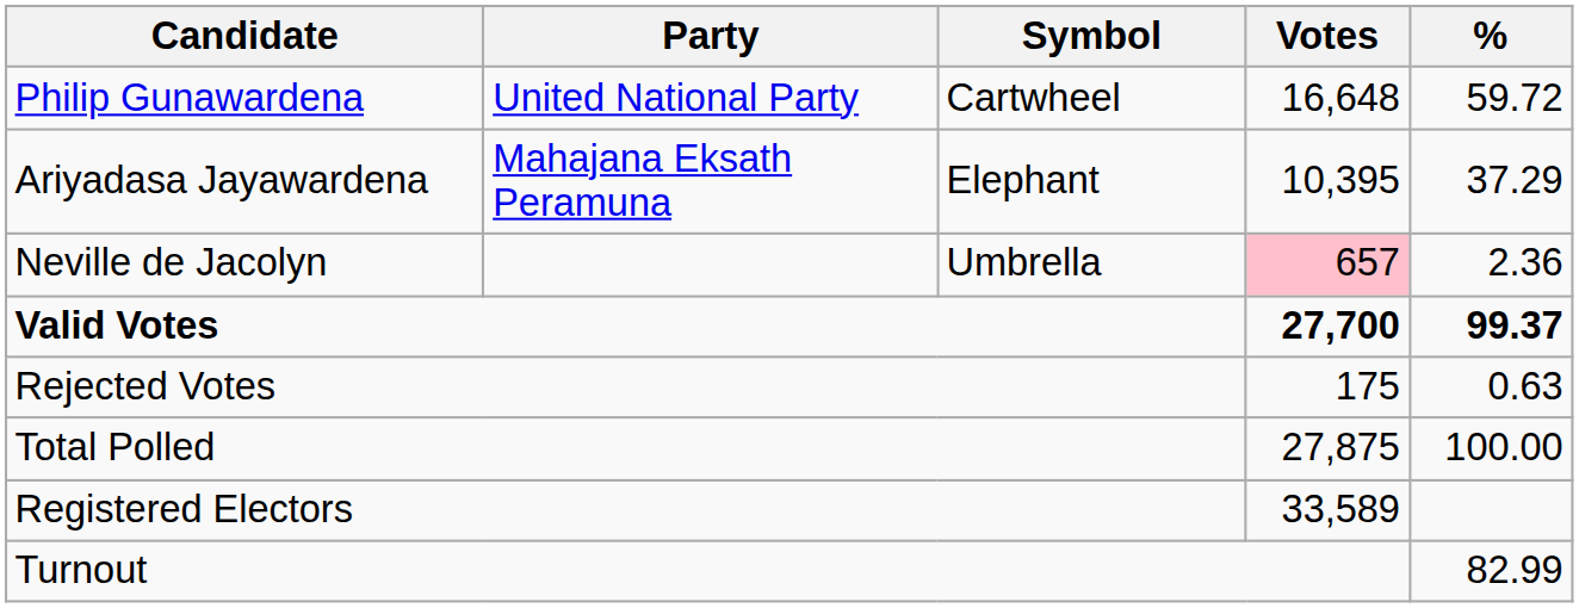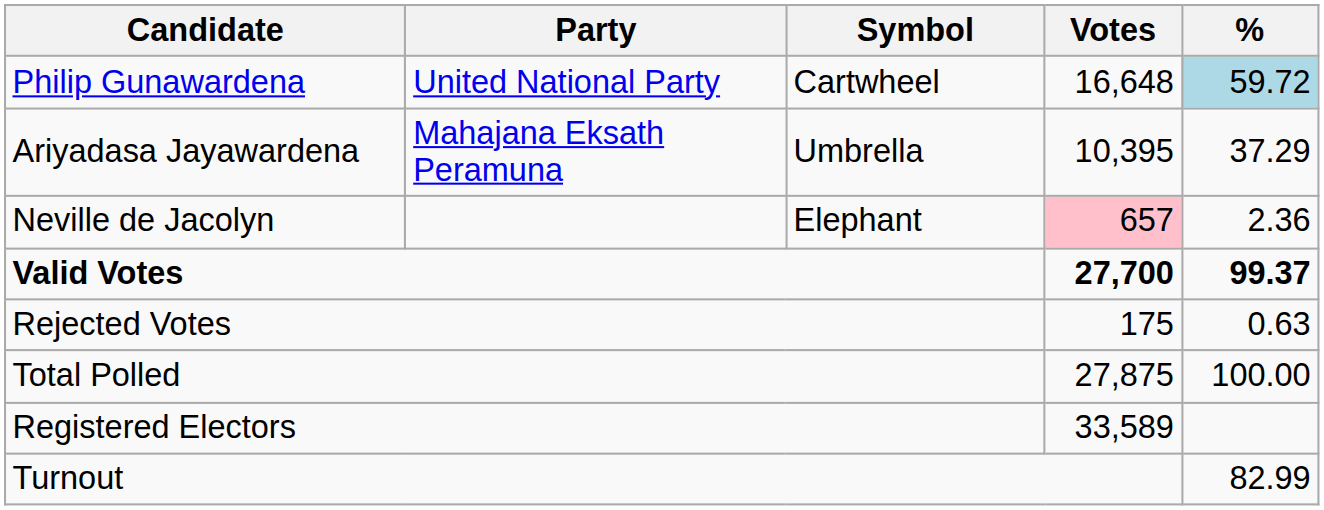Philip Gunawardena | %: no background -> lightblue background
Ariyadasa Jayawardena | Symbol: Elephant -> Umbrella
Neville de Jacolyn | Symbol: Umbrella -> Elephant
